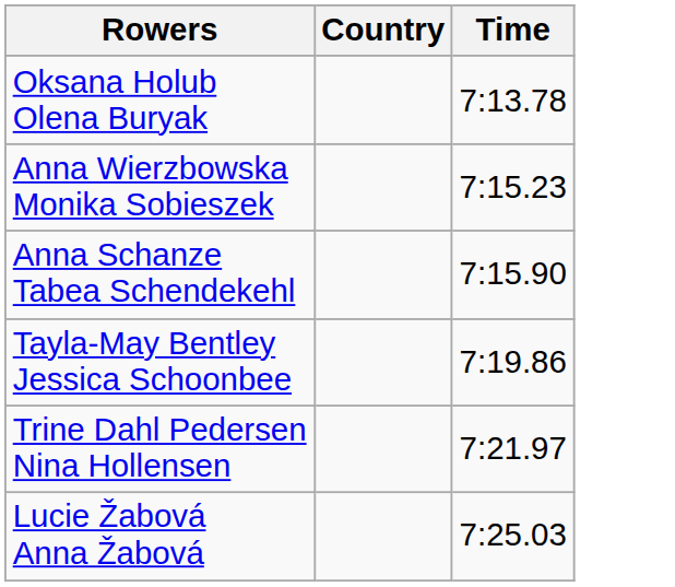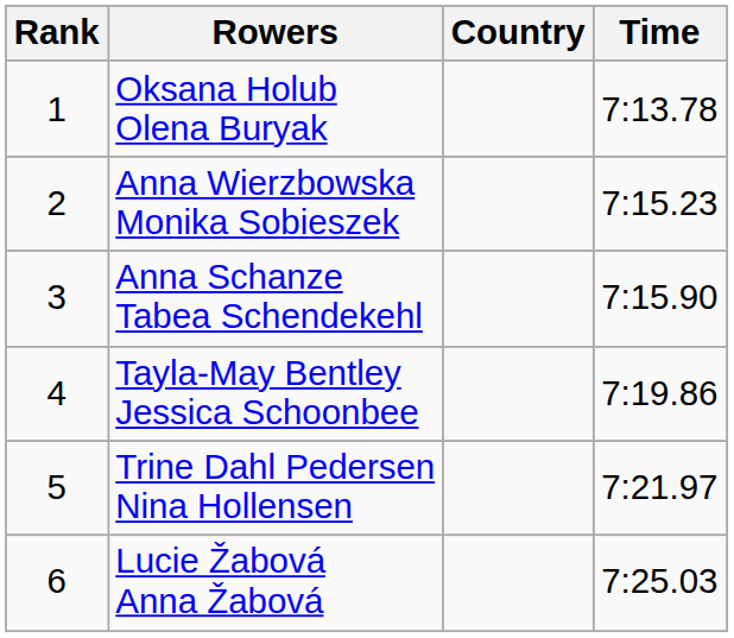+ column: Rank | 1 | 2 | 3 | 4 | 5 | 6
